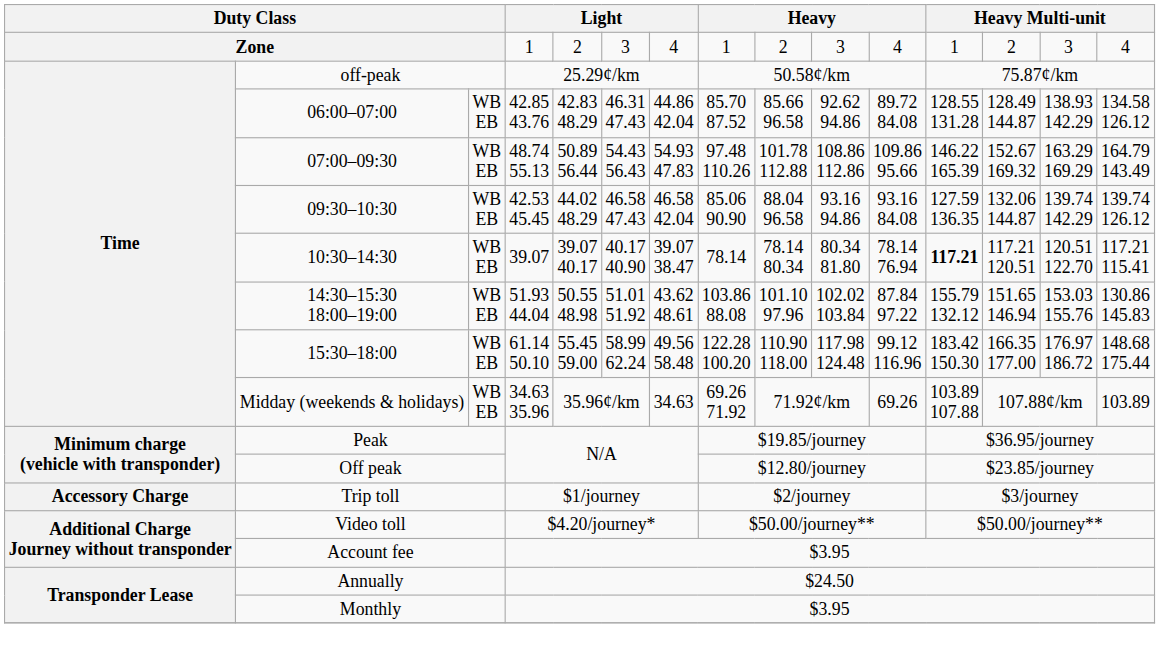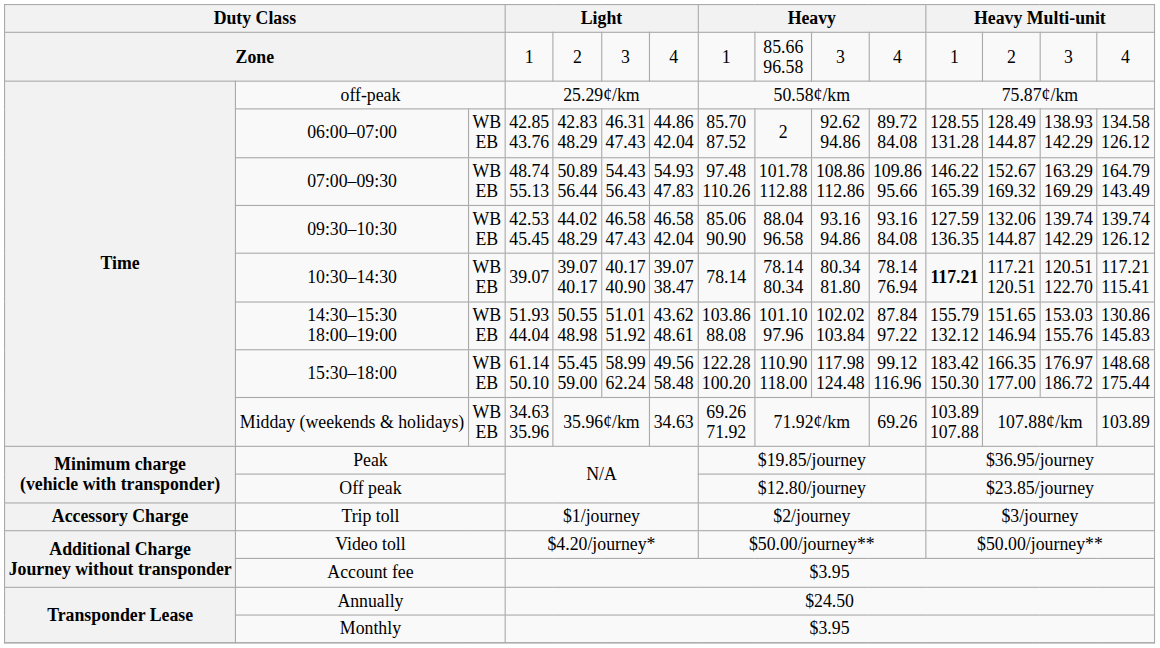Zone | column 9: 2 -> 85.66 96.58
06:00–07:00 | column 9: 85.66 96.58 -> 2
